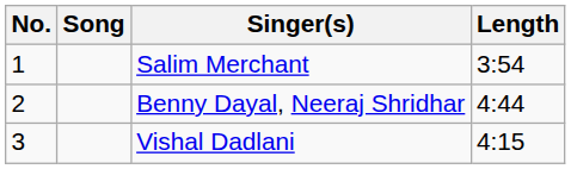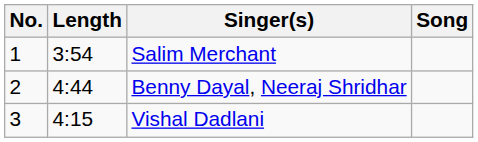columns swapped: Song <-> Length
